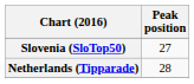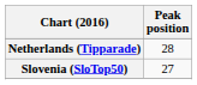rows swapped: Netherlands (Tipparade) <-> Slovenia (SloTop50)
